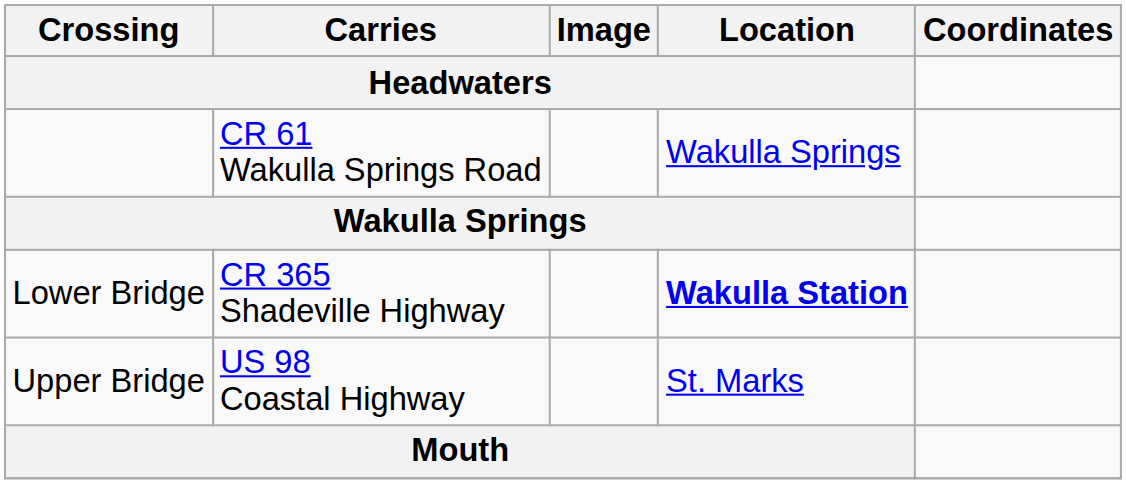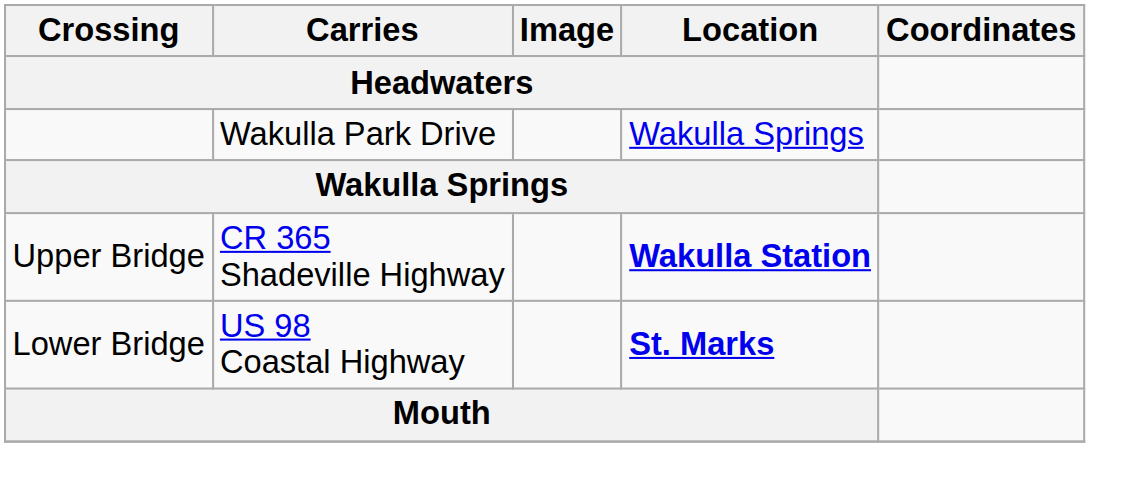- row: CR 61 Wakulla Springs Road | Wakulla Springs
+ row: Wakulla Park Drive | Wakulla Springs
CR 365 Shadeville Highway | Crossing: Lower Bridge -> Upper Bridge
US 98 Coastal Highway | Crossing: Upper Bridge -> Lower Bridge
US 98 Coastal Highway | Location: normal -> bold
